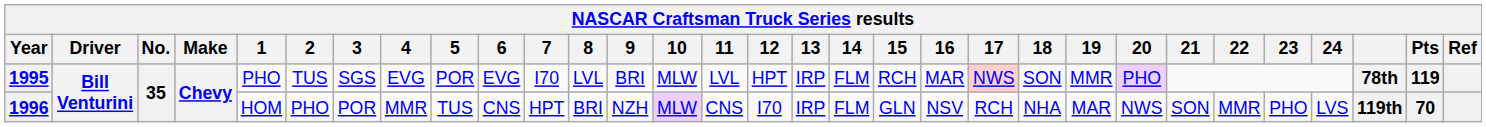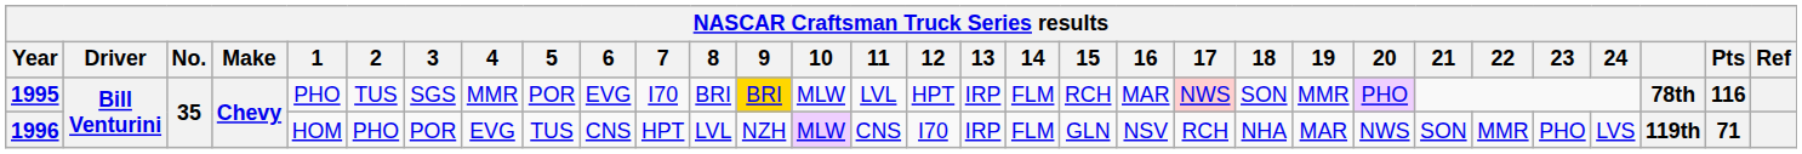1995 | 4: EVG -> MMR
1995 | 8: LVL -> BRI
1995 | 9: no background -> gold background
1995 | Pts: 119 -> 116
1996 | 4: MMR -> EVG
1996 | 8: BRI -> LVL
1996 | Pts: 70 -> 71
